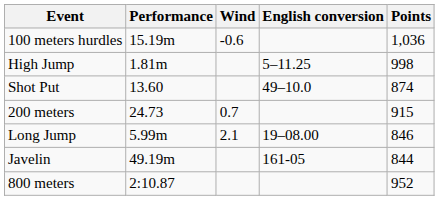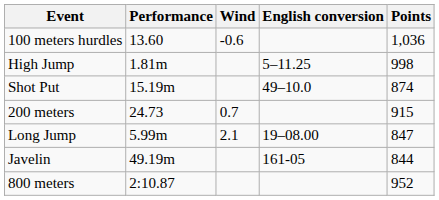100 meters hurdles | Performance: 15.19m -> 13.60
Shot Put | Performance: 13.60 -> 15.19m
Long Jump | Points: 846 -> 847
